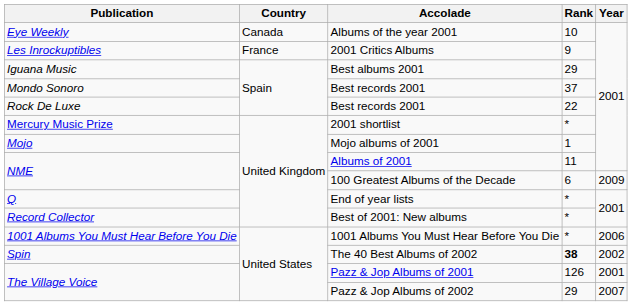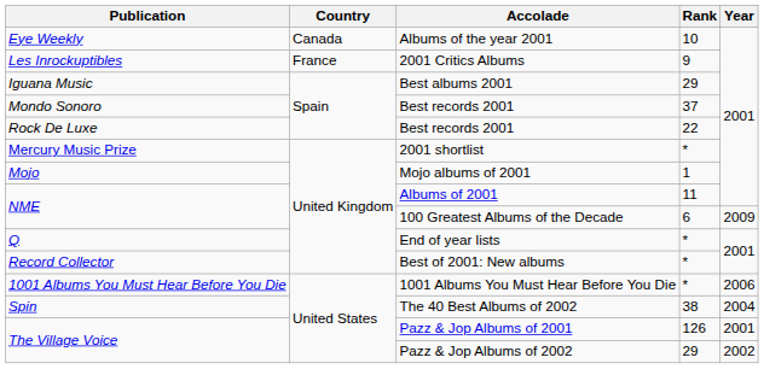The 40 Best Albums of 2002 | Rank: bold -> normal
The 40 Best Albums of 2002 | Year: 2002 -> 2004
Pazz & Jop Albums of 2002 | Year: 2007 -> 2002
